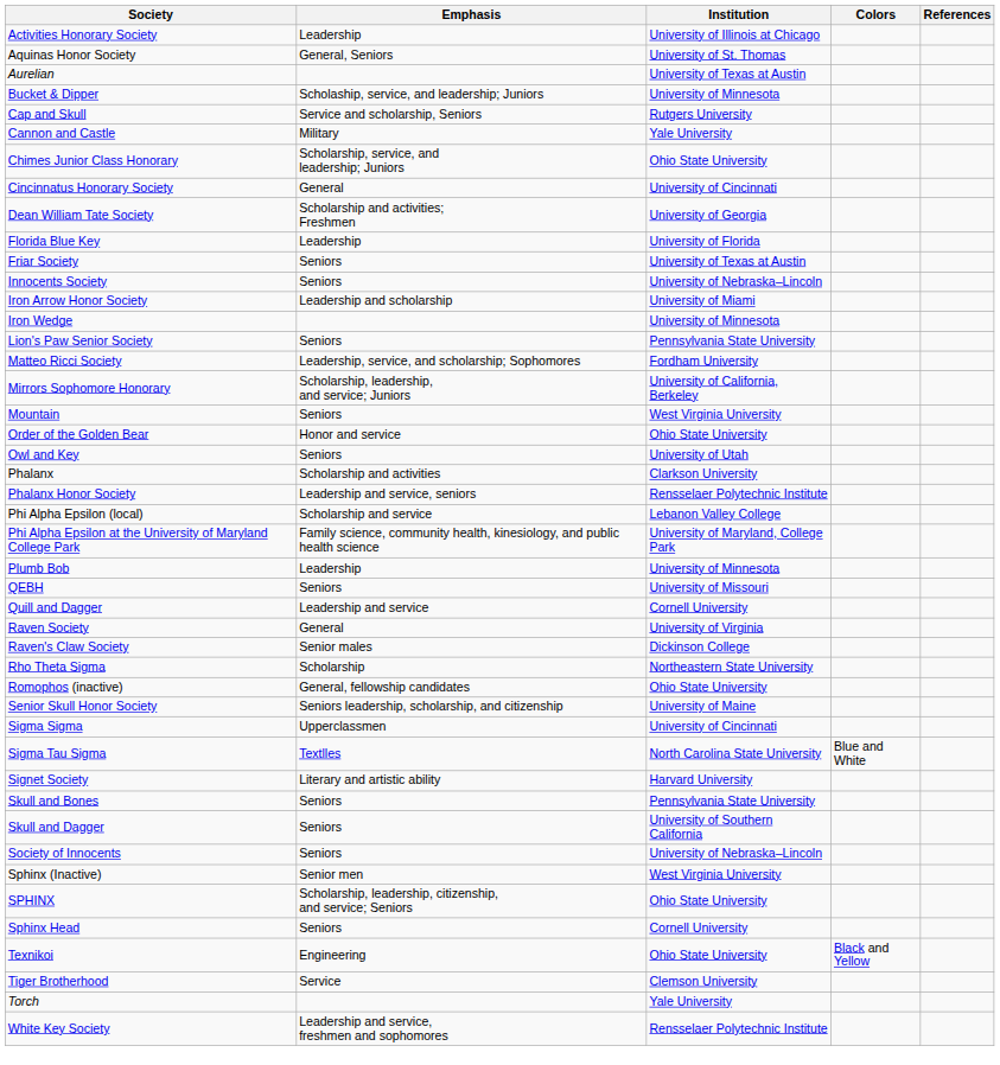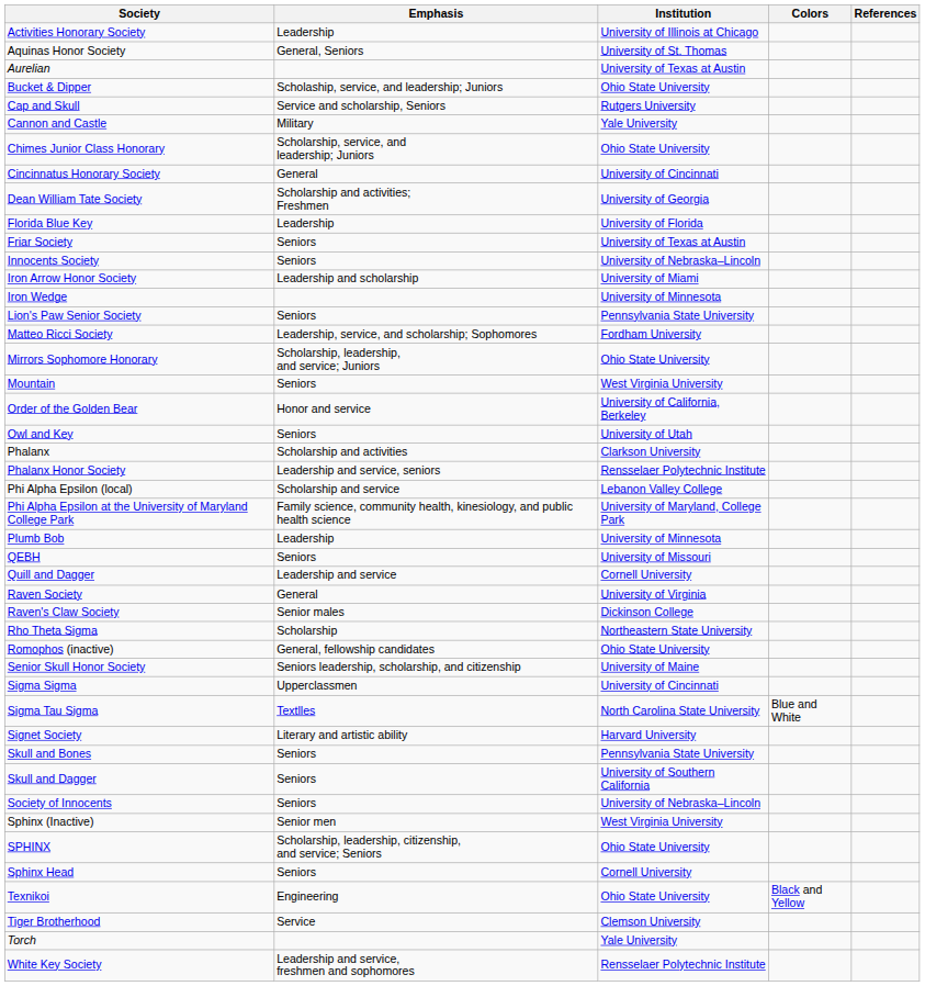Bucket & Dipper | Institution: University of Minnesota -> Ohio State University
Mirrors Sophomore Honorary | Institution: University of California, Berkeley -> Ohio State University
Order of the Golden Bear | Institution: Ohio State University -> University of California, Berkeley
